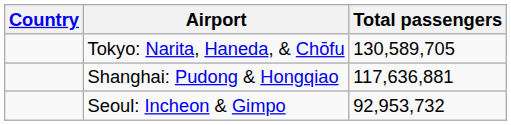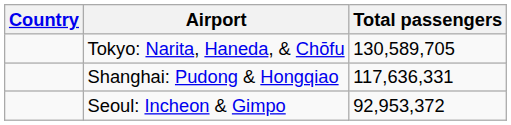Shanghai: Pudong & Hongqiao | Total passengers: 117,636,881 -> 117,636,331
Seoul: Incheon & Gimpo | Total passengers: 92,953,732 -> 92,953,372
